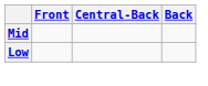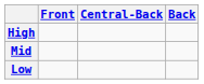+ row: High
